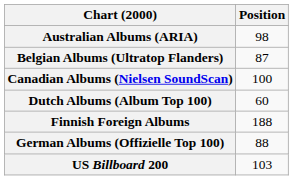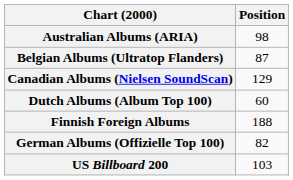Canadian Albums (Nielsen SoundScan) | Position: 100 -> 129
German Albums (Offizielle Top 100) | Position: 88 -> 82
